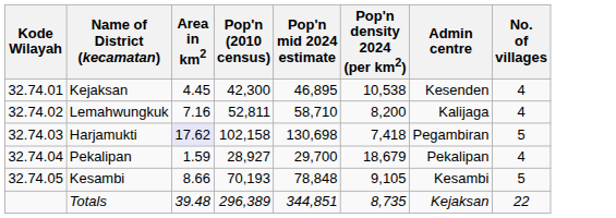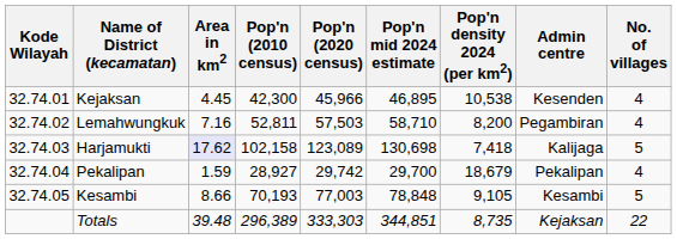+ column: Pop'n (2020 census) | 45,966 | 57,503 | 123,089 | 29,742 | 77,003 | 333,303
Lemahwungkuk | Admin centre: Kalijaga -> Pegambiran
Harjamukti | Admin centre: Pegambiran -> Kalijaga
